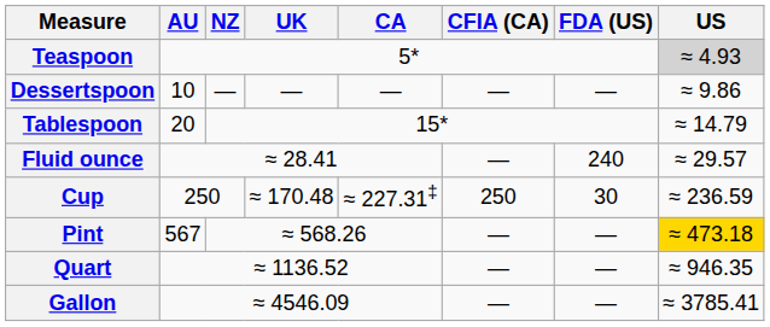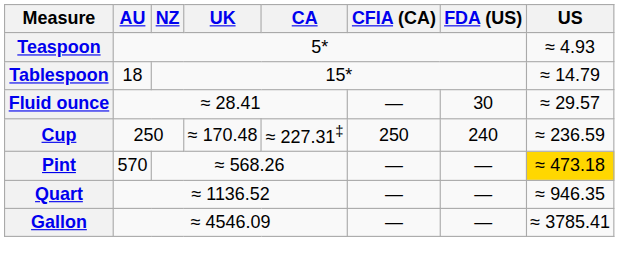Teaspoon | US: lightgrey background -> no background
- row: Dessertspoon | 10 | — | — | — | — | — | ≈ 9.86
Tablespoon | AU: 20 -> 18
Fluid ounce | FDA (US): 240 -> 30
Cup | FDA (US): 30 -> 240
Pint | AU: 567 -> 570
